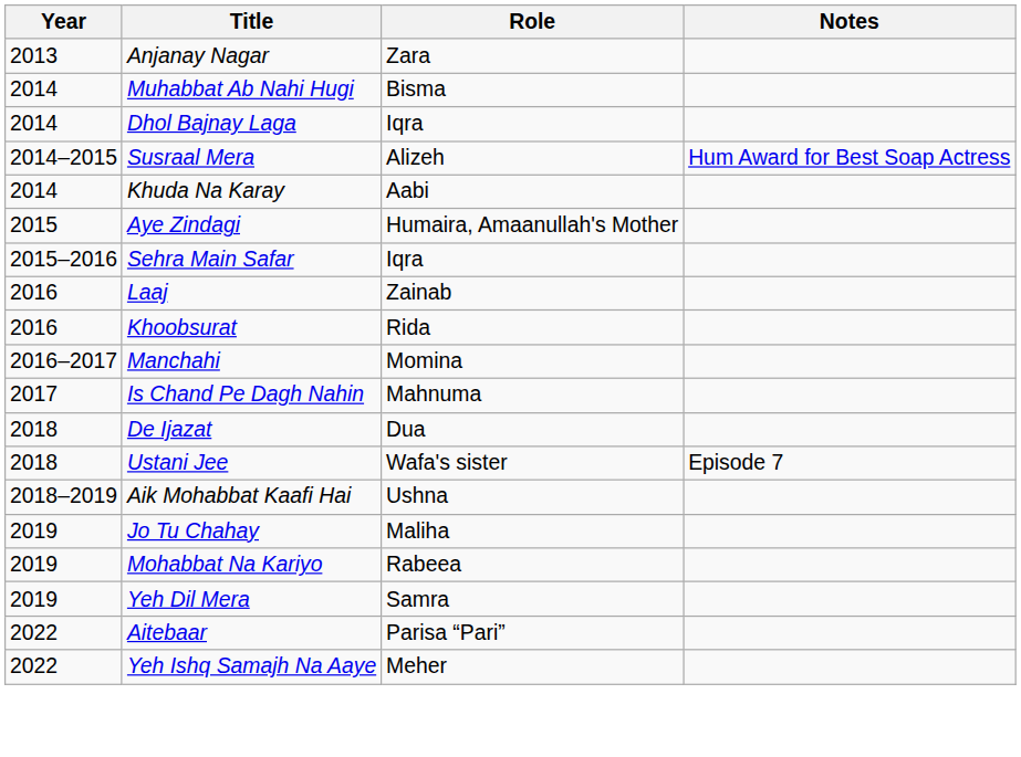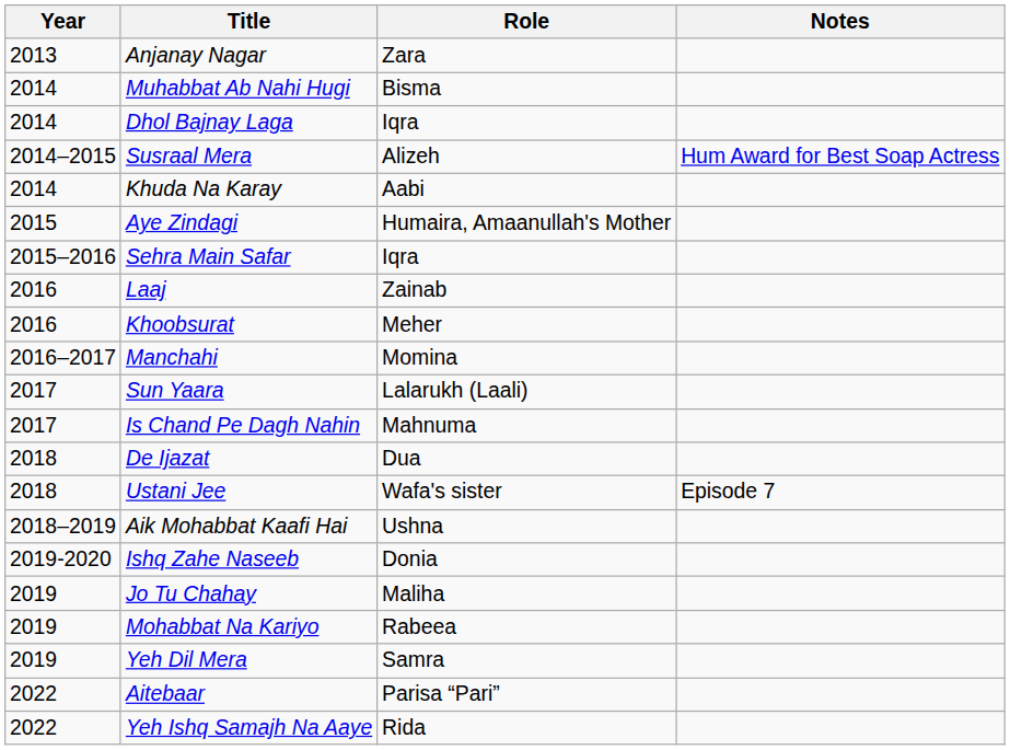Khoobsurat | Role: Rida -> Meher
+ row: 2017 | Sun Yaara | Lalarukh (Laali)
+ row: 2019-2020 | Ishq Zahe Naseeb | Donia
Yeh Ishq Samajh Na Aaye | Role: Meher -> Rida
